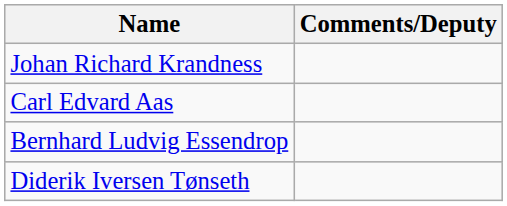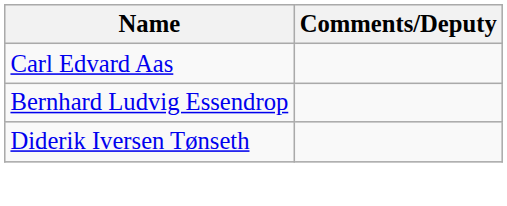- row: Johan Richard Krandness
